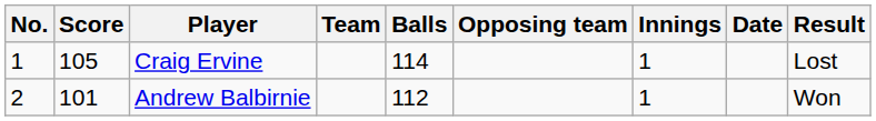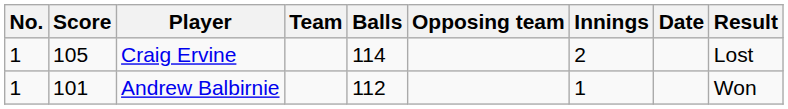Craig Ervine | Innings: 1 -> 2
Andrew Balbirnie | No.: 2 -> 1
